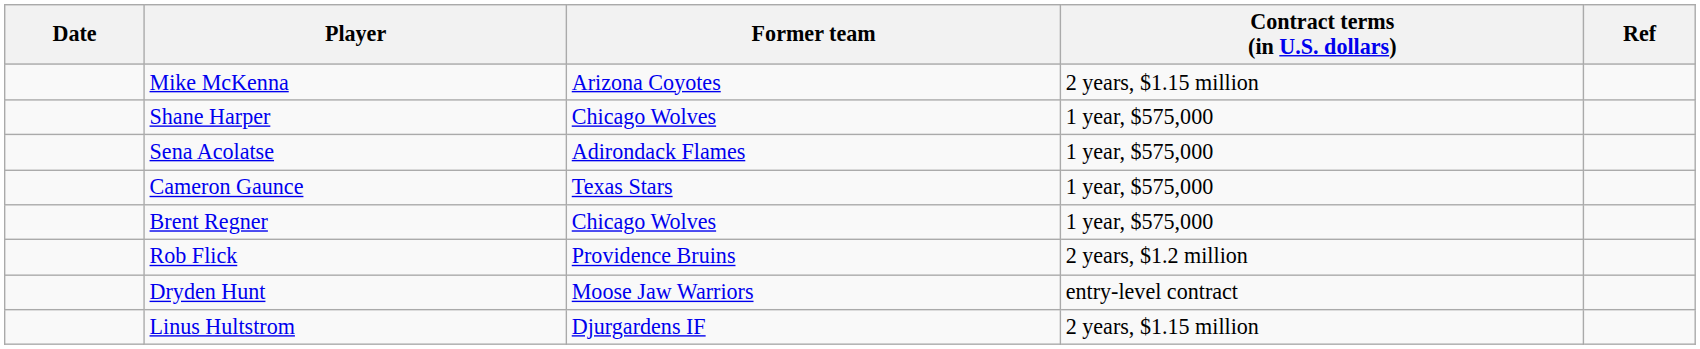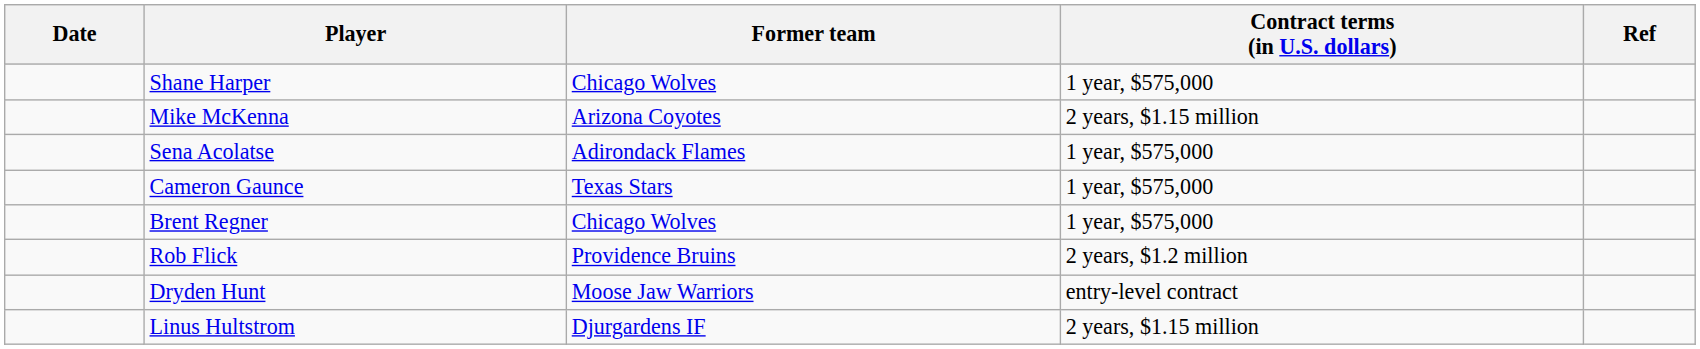rows swapped: Mike McKenna <-> Shane Harper
